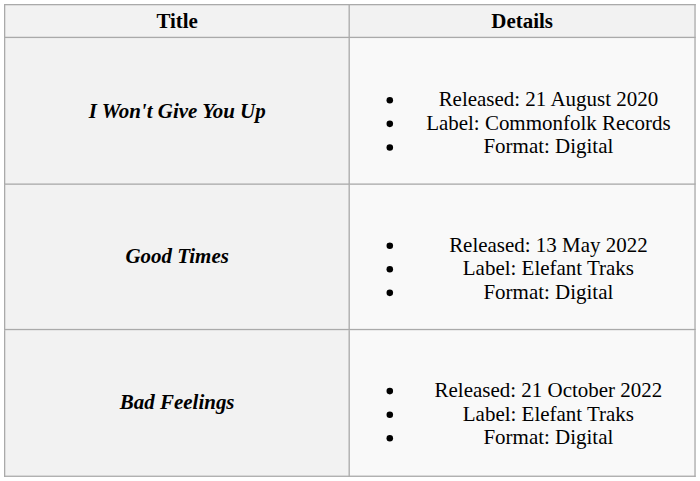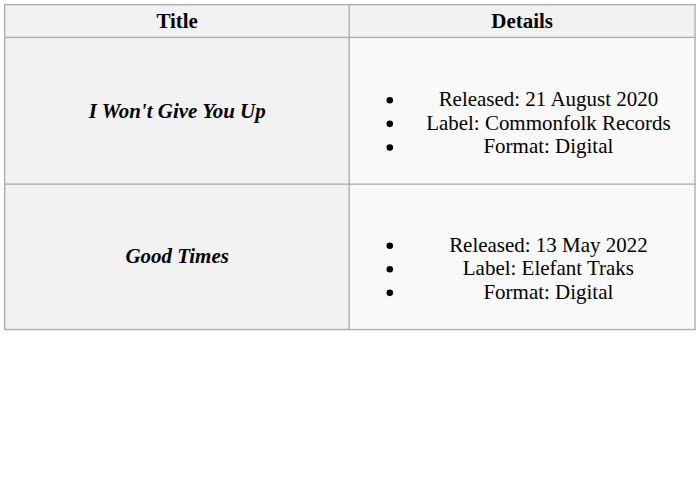- row: Bad Feelings | Released: 21 October 2022 Label: Elefant Traks Format: Digital
